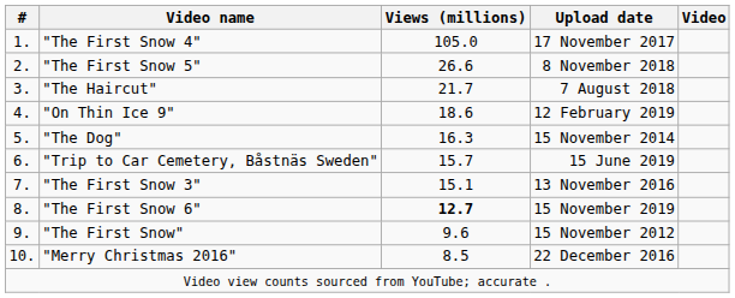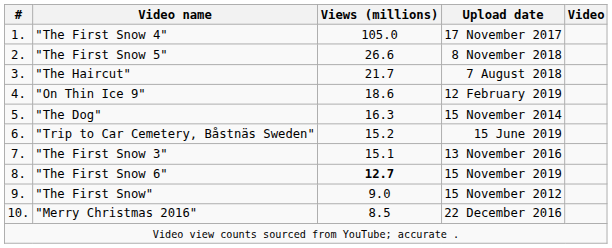"Trip to Car Cemetery, Båstnäs Sweden" | Views (millions): 15.7 -> 15.2
"The First Snow" | Views (millions): 9.6 -> 9.0
